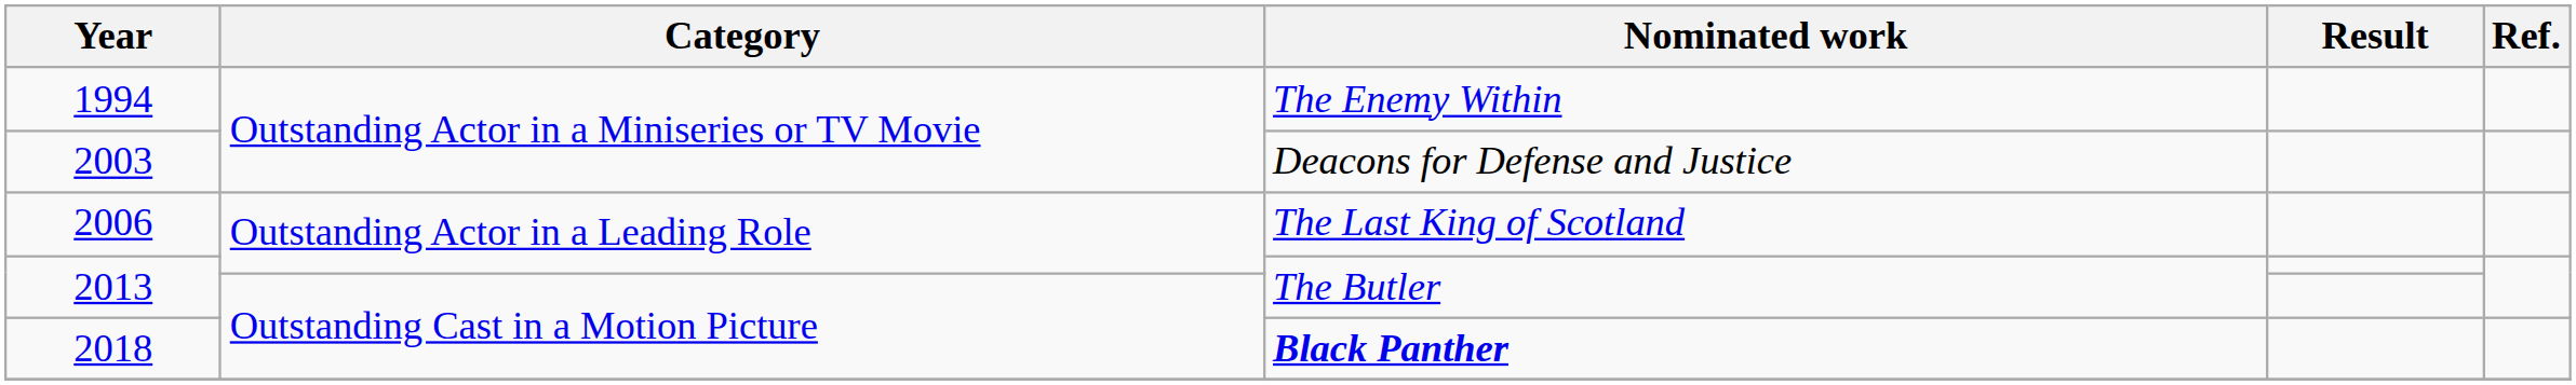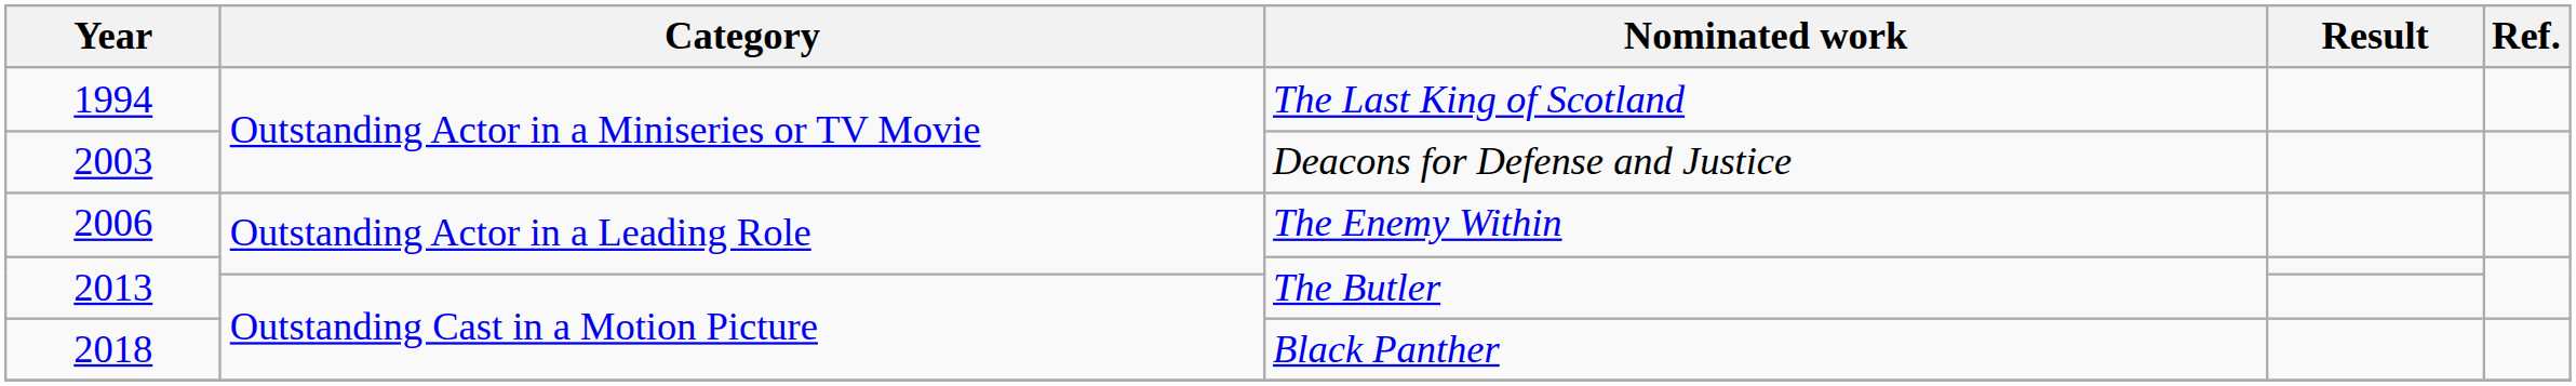1994 | Nominated work: The Enemy Within -> The Last King of Scotland
2006 | Nominated work: The Last King of Scotland -> The Enemy Within
2018 | Nominated work: bold -> normal
